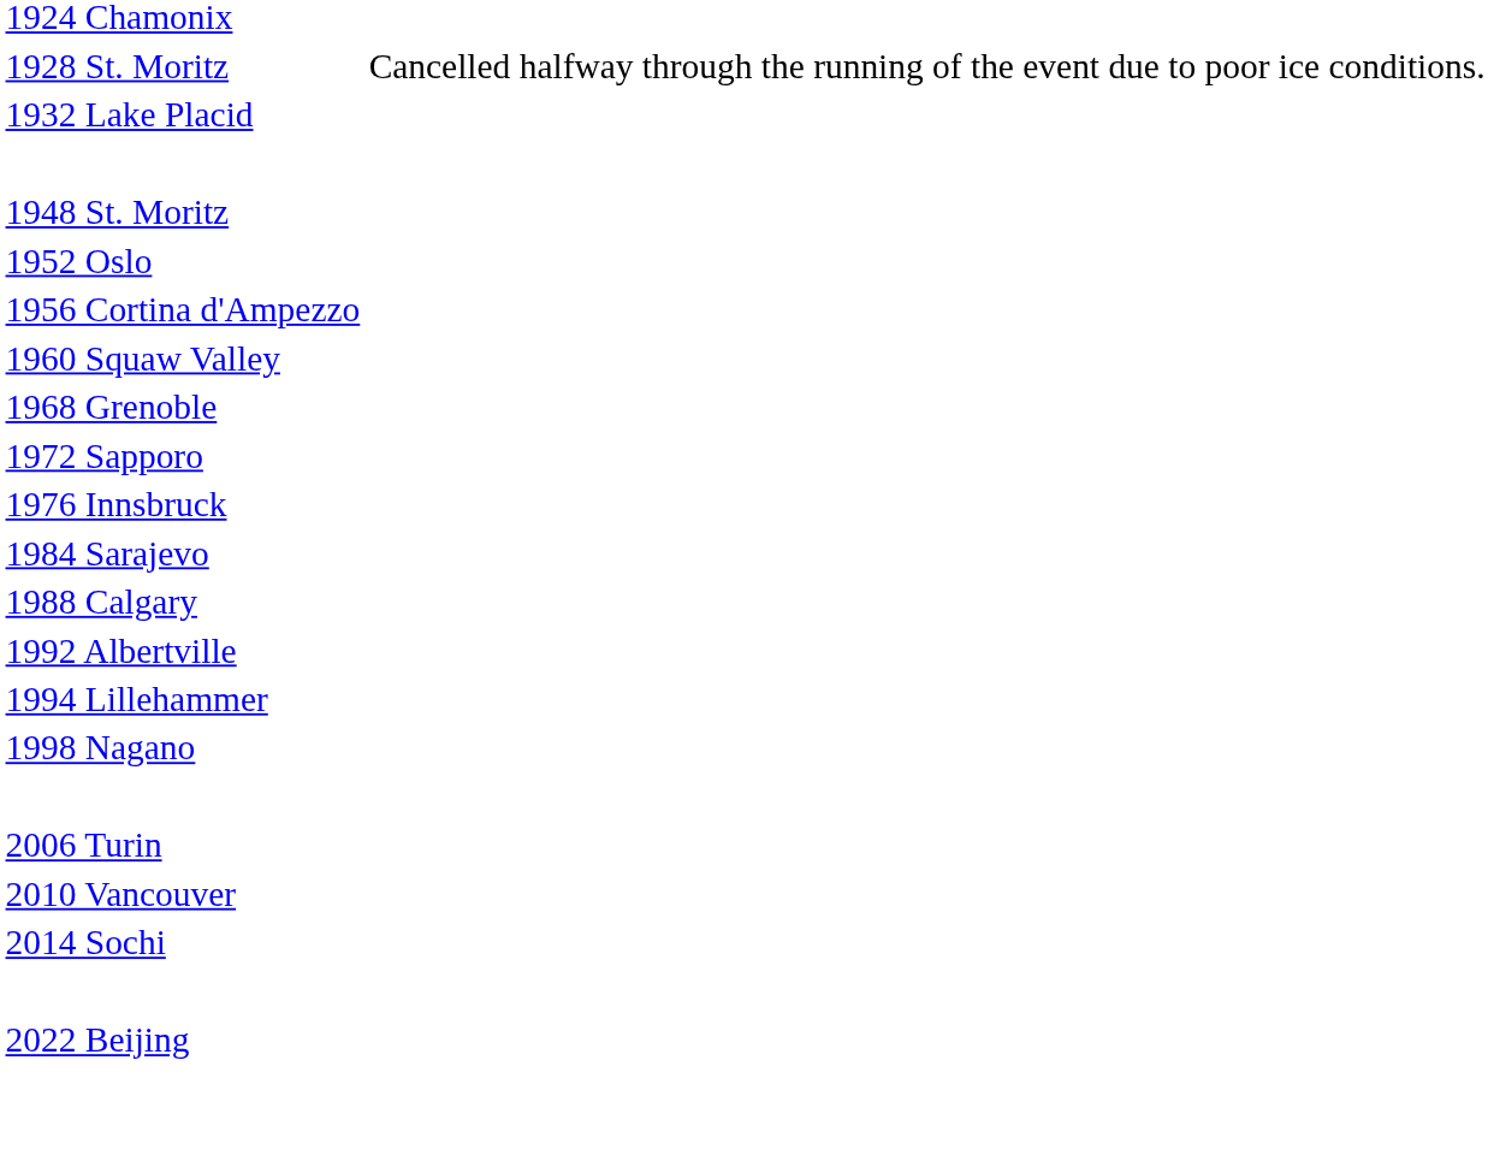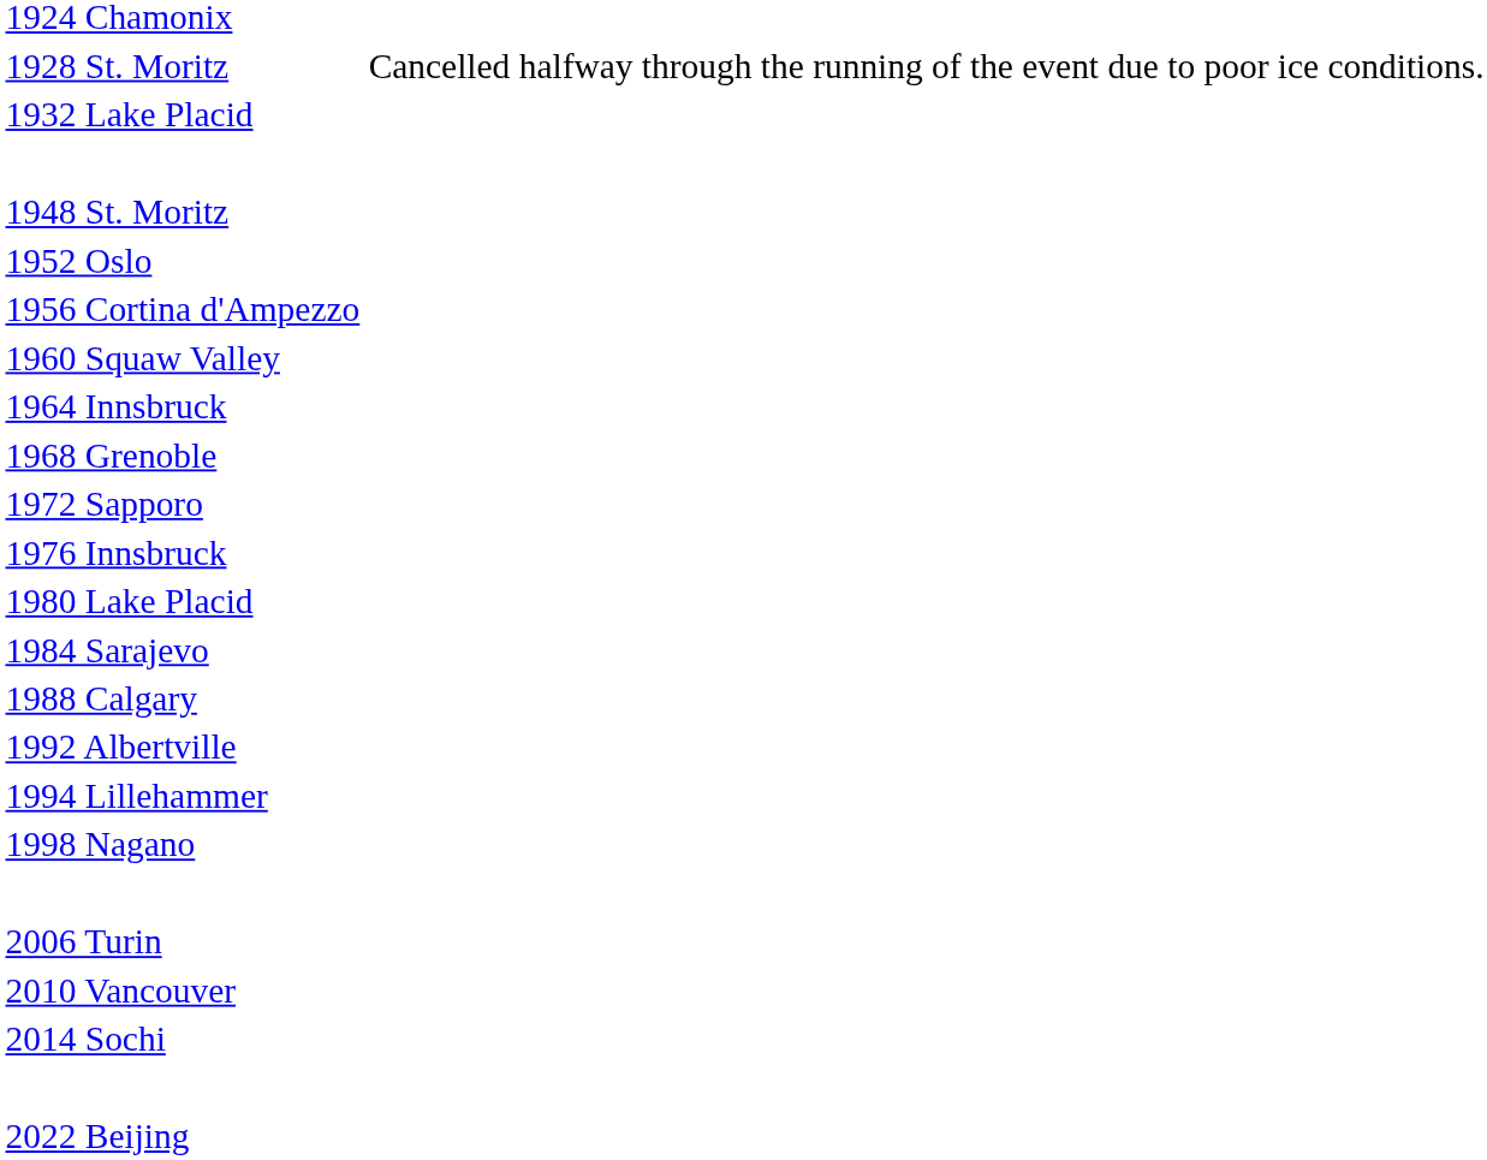+ row: 1964 Innsbruck
+ row: 1980 Lake Placid
